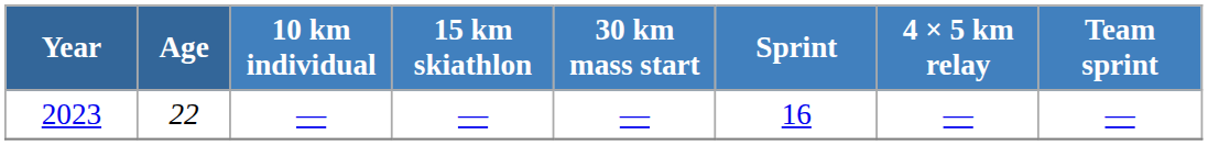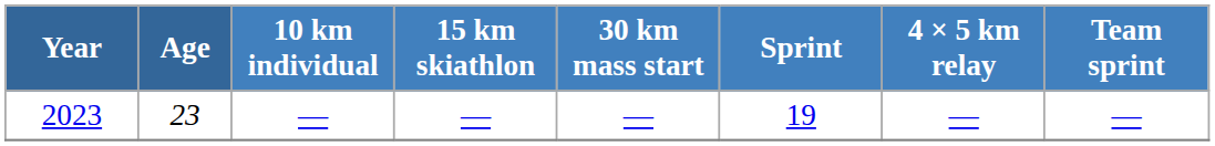2023 | Age: 22 -> 23
2023 | Sprint: 16 -> 19
